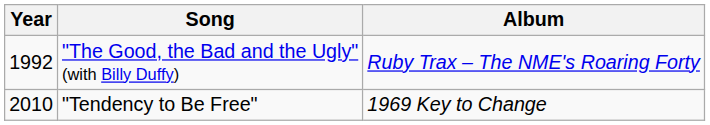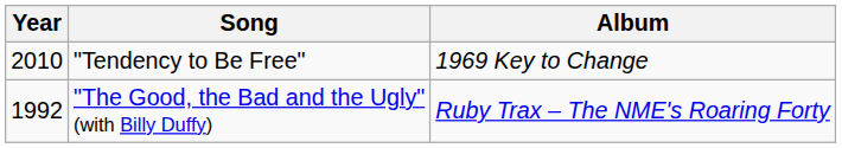rows swapped: "The Good, the Bad and the Ugly" (with Billy Duffy) <-> "Tendency to Be Free"
